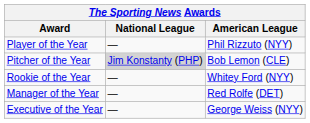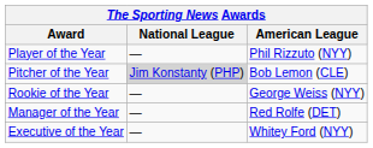Rookie of the Year | American League: Whitey Ford (NYY) -> George Weiss (NYY)
Executive of the Year | American League: George Weiss (NYY) -> Whitey Ford (NYY)
